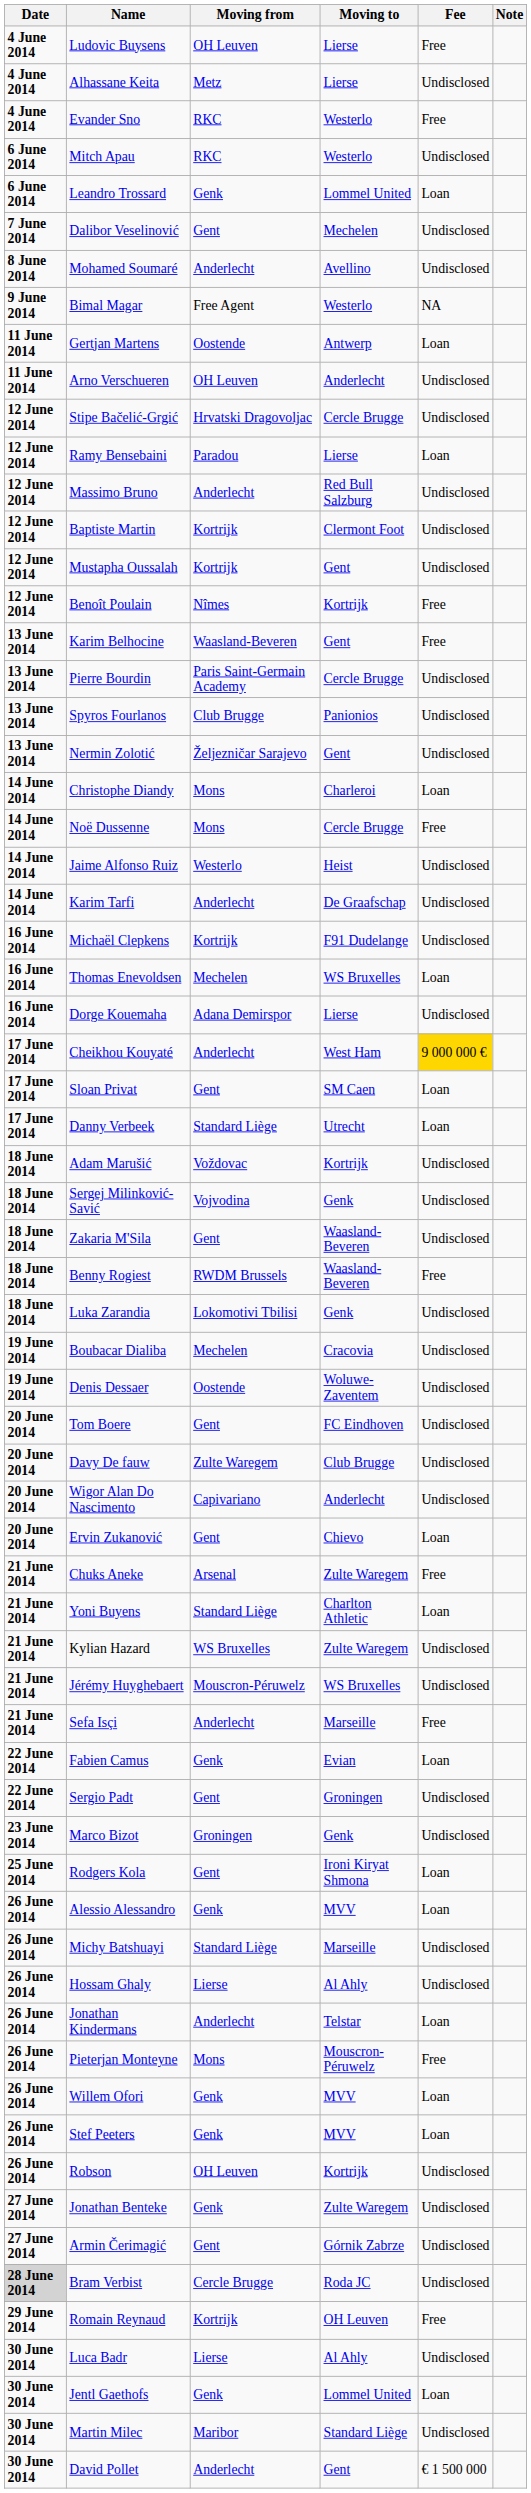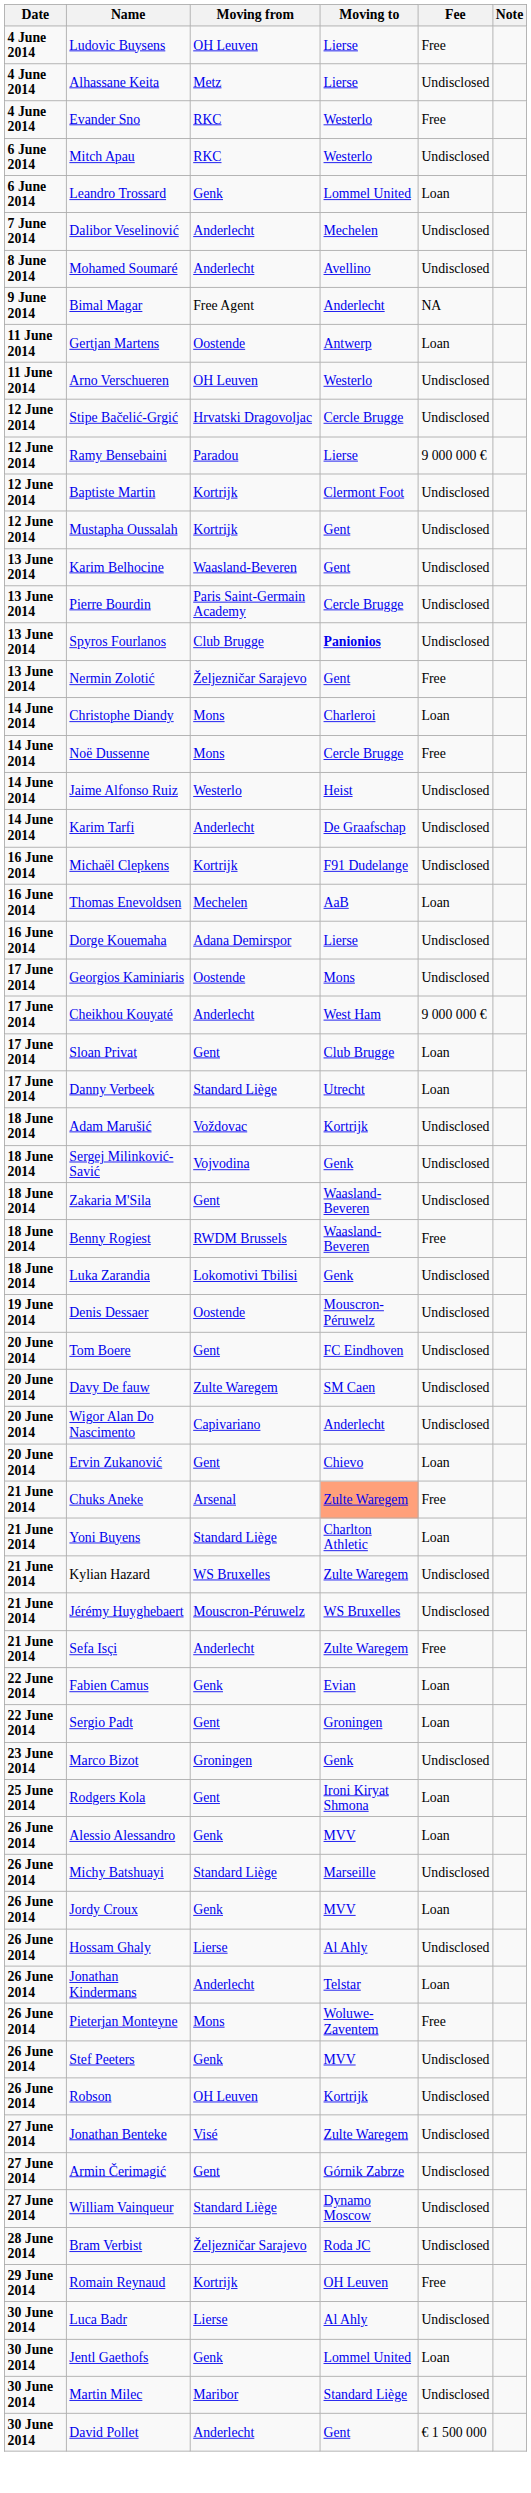Dalibor Veselinović | Moving from: Gent -> Anderlecht
Bimal Magar | Moving to: Westerlo -> Anderlecht
Arno Verschueren | Moving to: Anderlecht -> Westerlo
Ramy Bensebaini | Fee: Loan -> 9 000 000 €
- row: 12 June 2014 | Massimo Bruno | Anderlecht | Red Bull Salzburg | Undisclosed
- row: 12 June 2014 | Benoît Poulain | Nîmes | Kortrijk | Free
Karim Belhocine | Fee: Free -> Undisclosed
Spyros Fourlanos | Moving to: normal -> bold
Nermin Zolotić | Fee: Undisclosed -> Free
Thomas Enevoldsen | Moving to: WS Bruxelles -> AaB
+ row: 17 June 2014 | Georgios Kaminiaris | Oostende | Mons | Undisclosed
Cheikhou Kouyaté | Fee: gold background -> no background
Sloan Privat | Moving to: SM Caen -> Club Brugge
- row: 19 June 2014 | Boubacar Dialiba | Mechelen | Cracovia | Undisclosed
Denis Dessaer | Moving to: Woluwe-Zaventem -> Mouscron-Péruwelz
Davy De fauw | Moving to: Club Brugge -> SM Caen
Chuks Aneke | Moving to: no background -> lightsalmon background
Sefa Isçi | Moving to: Marseille -> Zulte Waregem
Sergio Padt | Fee: Undisclosed -> Loan
+ row: 26 June 2014 | Jordy Croux | Genk | MVV | Loan
Pieterjan Monteyne | Moving to: Mouscron-Péruwelz -> Woluwe-Zaventem
- row: 26 June 2014 | Willem Ofori | Genk | MVV | Loan
Stef Peeters | Fee: Loan -> Undisclosed
Jonathan Benteke | Moving from: Genk -> Visé
+ row: 27 June 2014 | William Vainqueur | Standard Liège | Dynamo Moscow | Undisclosed
Bram Verbist | Date: lightgrey background -> no background
Bram Verbist | Moving from: Cercle Brugge -> Željezničar Sarajevo
